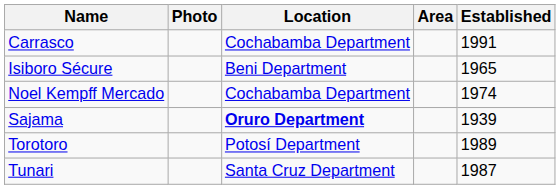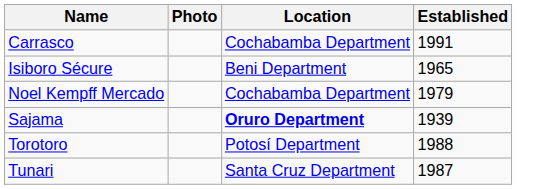- column: Area
Noel Kempff Mercado | Established: 1974 -> 1979
Torotoro | Established: 1989 -> 1988
